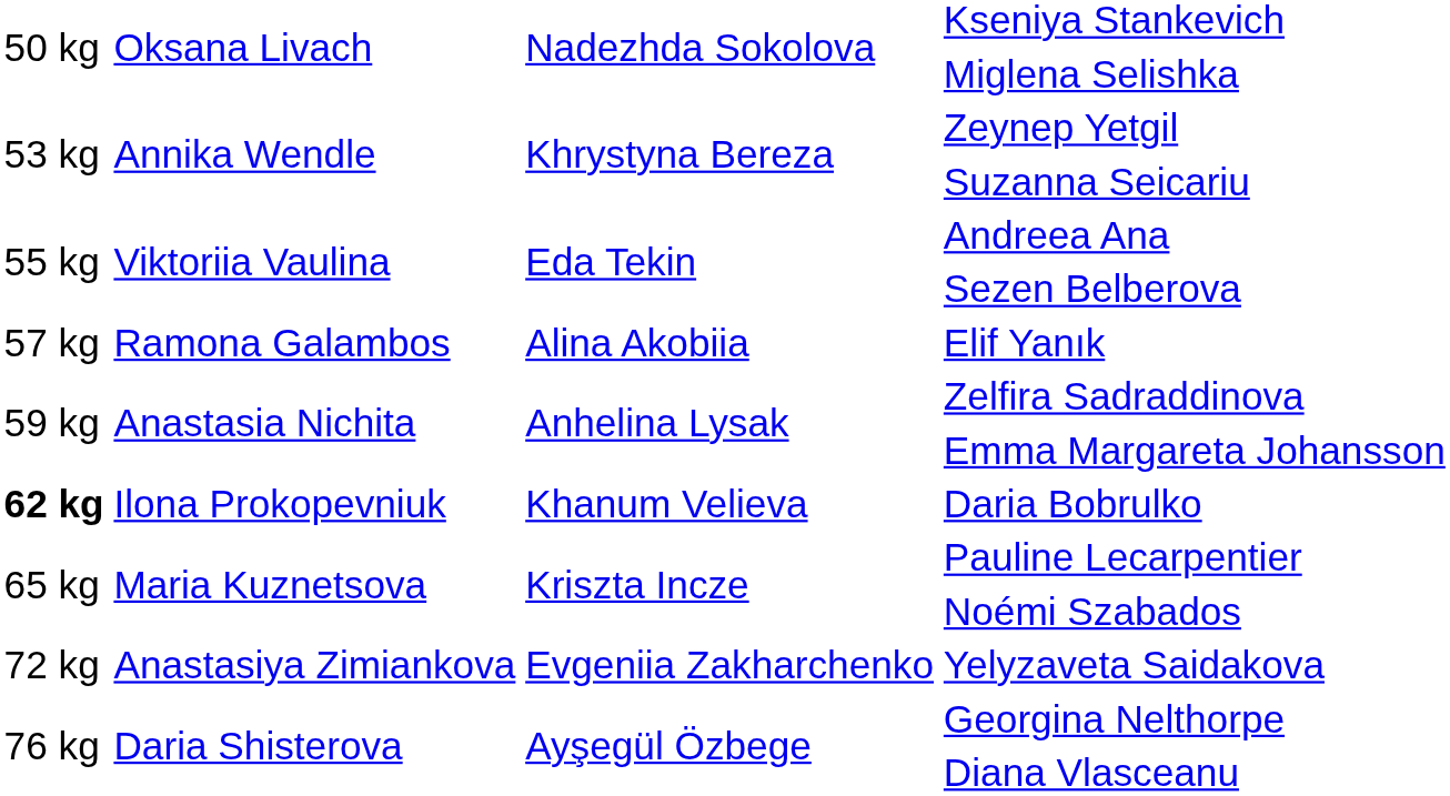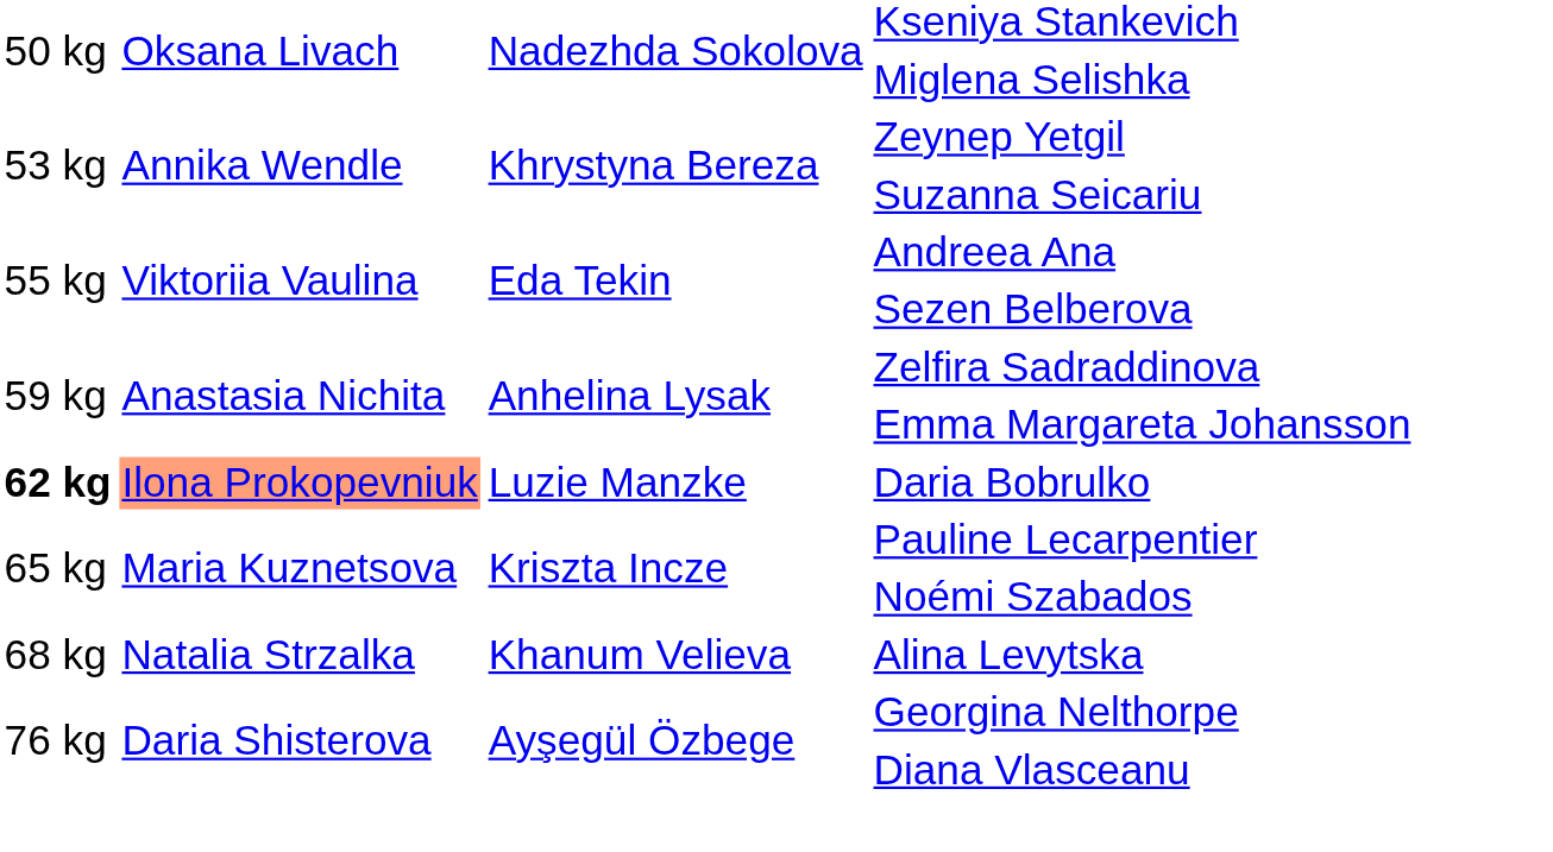- row: 57 kg | Ramona Galambos | Alina Akobiia | Elif Yanık
Daria Bobrulko | column 2: no background -> lightsalmon background
Daria Bobrulko | column 3: Khanum Velieva -> Luzie Manzke
+ row: 68 kg | Natalia Strzalka | Khanum Velieva | Alina Levytska
- row: 72 kg | Anastasiya Zimiankova | Evgeniia Zakharchenko | Yelyzaveta Saidakova
